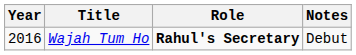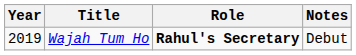Wajah Tum Ho | Year: 2016 -> 2019
